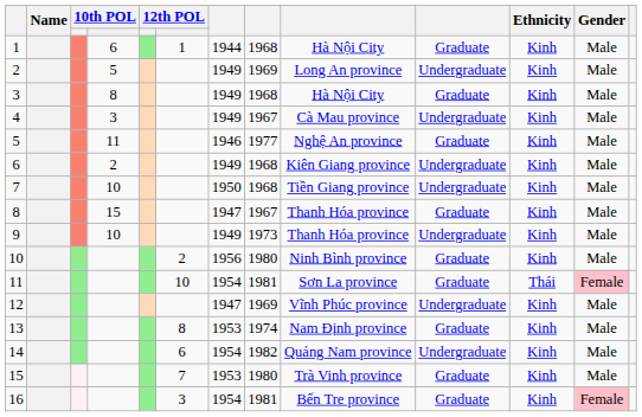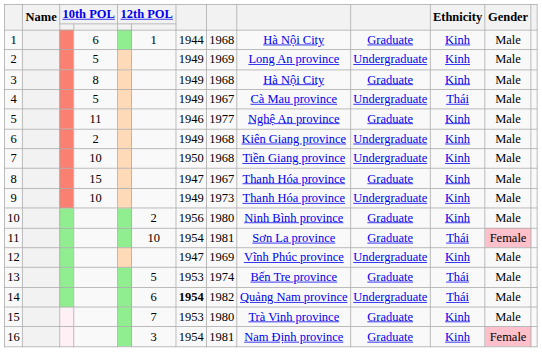4 | column 4: 3 -> 5
4 | Ethnicity: Kinh -> Thái
13 | column 6: 8 -> 5
13 | column 9: Nam Định province -> Bến Tre province
13 | Ethnicity: Kinh -> Thái
14 | column 7: normal -> bold
14 | Ethnicity: Kinh -> Thái
16 | column 9: Bến Tre province -> Nam Định province
